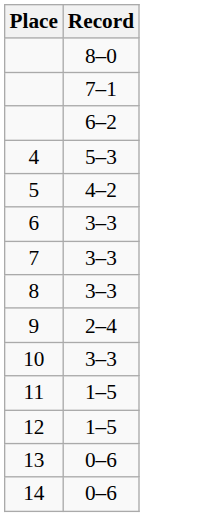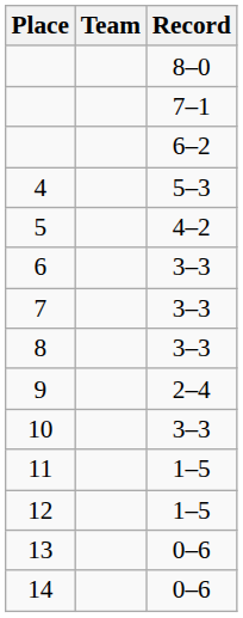+ column: Team
